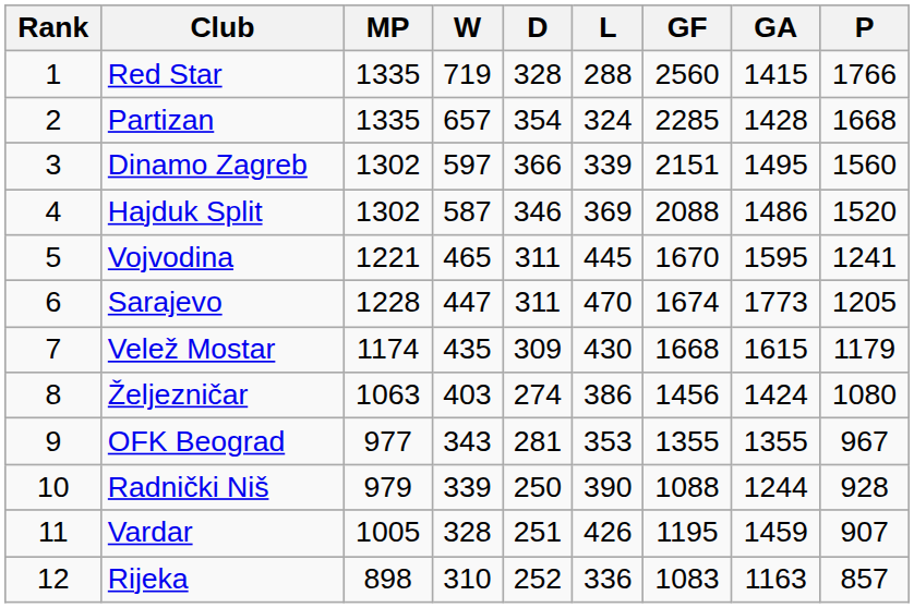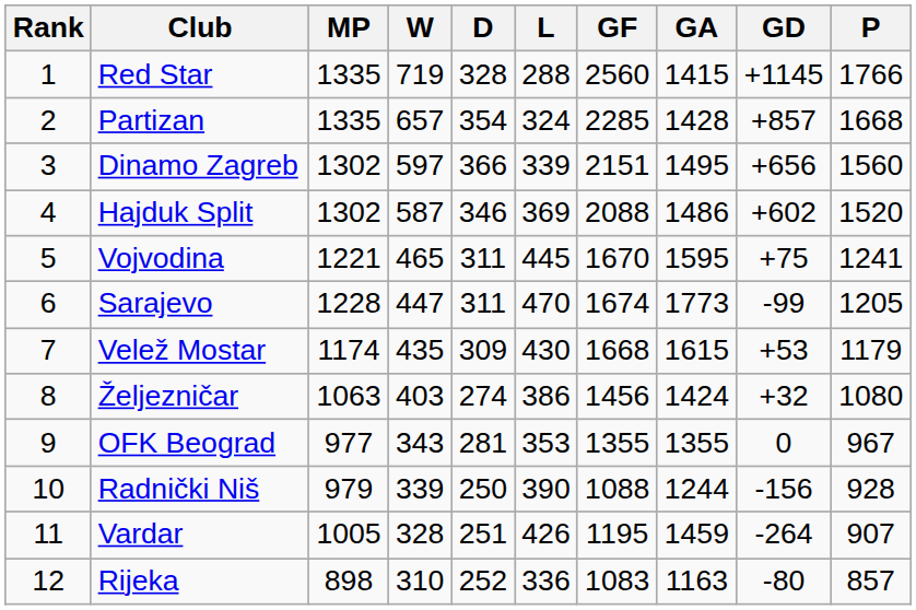+ column: GD | +1145 | +857 | +656 | +602 | +75 | -99 | +53 | +32 | 0 | -156 | -264 | -80
